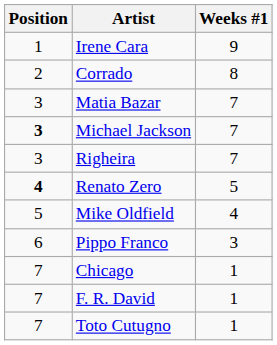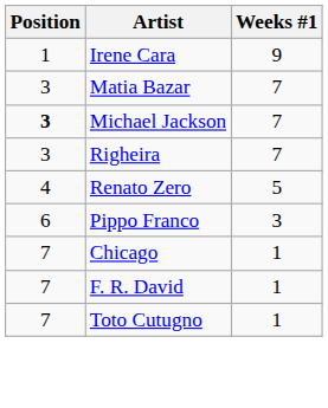- row: 2 | Corrado | 8
Renato Zero | Position: bold -> normal
- row: 5 | Mike Oldfield | 4
